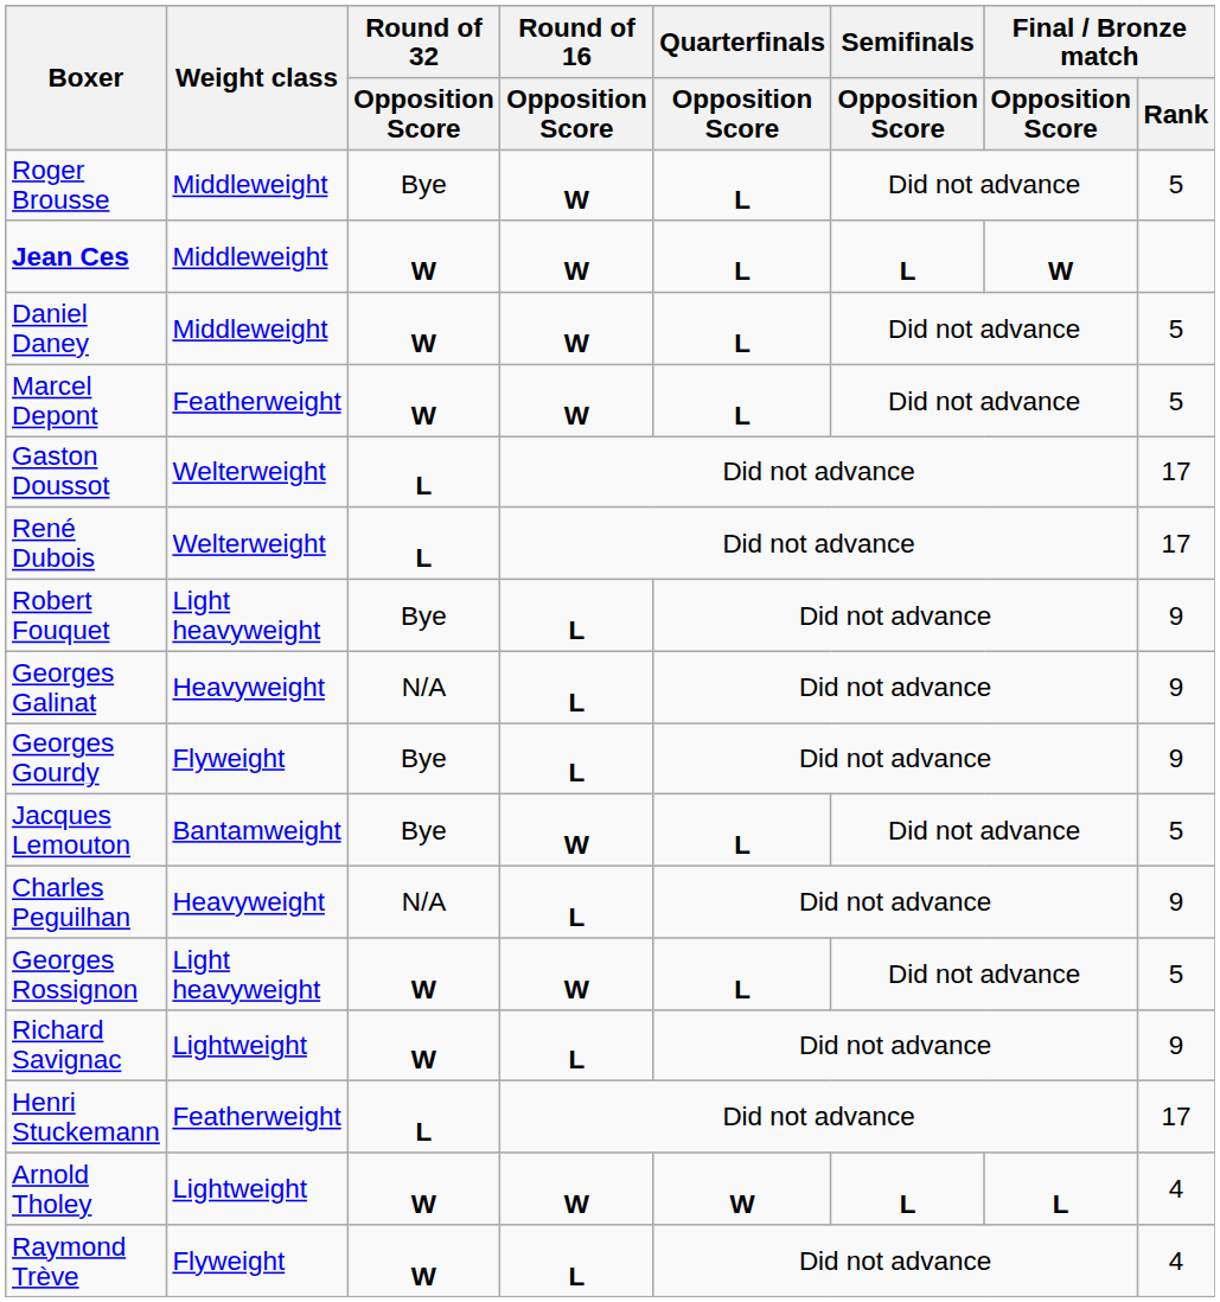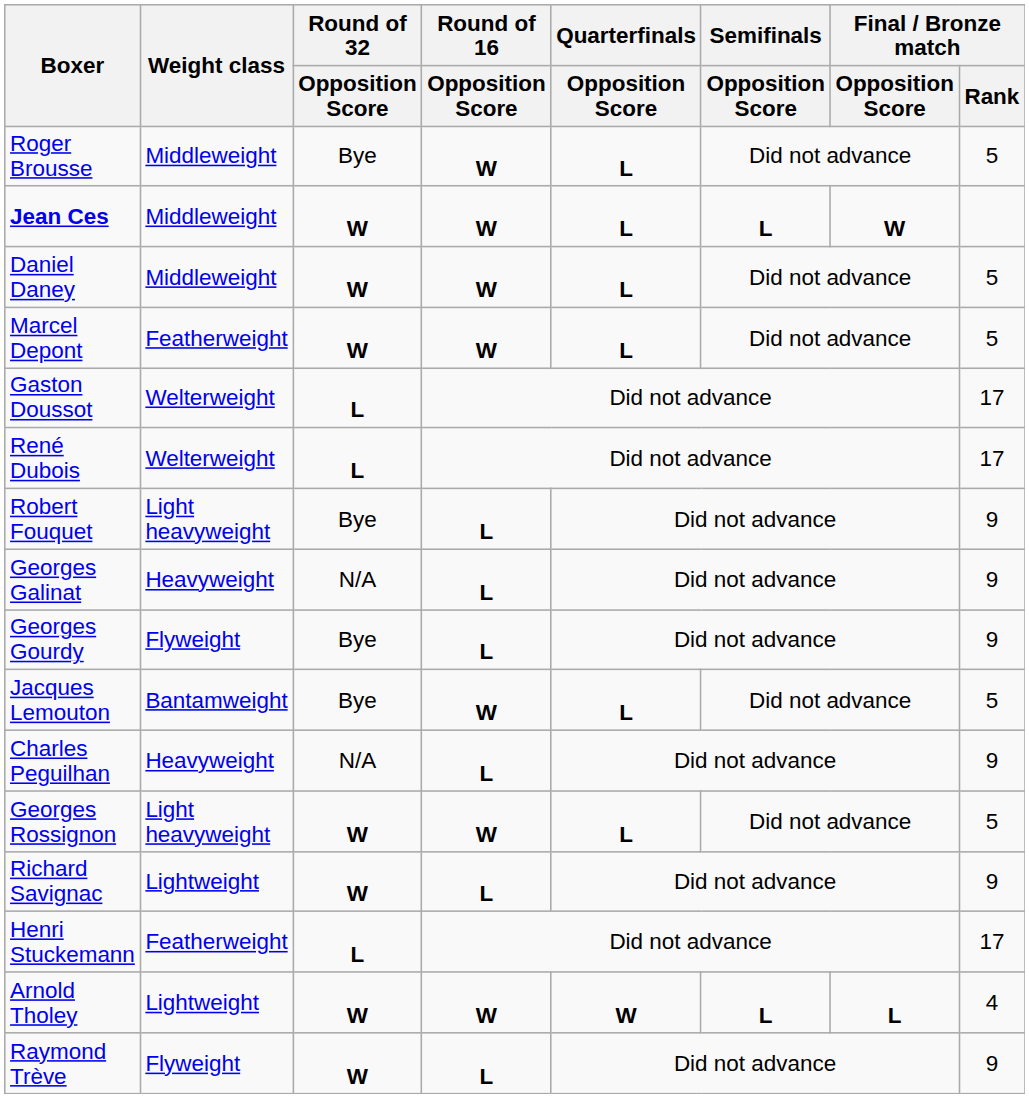Raymond Trève | Final / Bronze match / Rank: 4 -> 9
